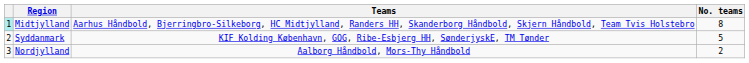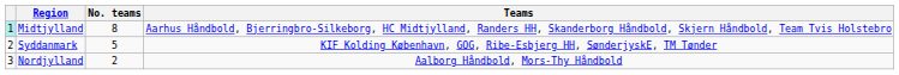columns swapped: No. teams <-> Teams
